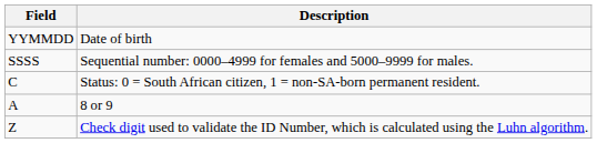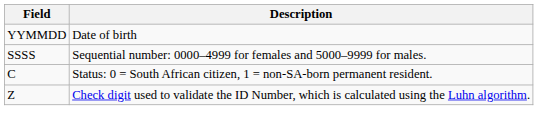- row: A | 8 or 9
